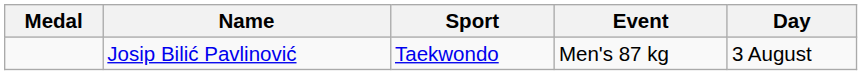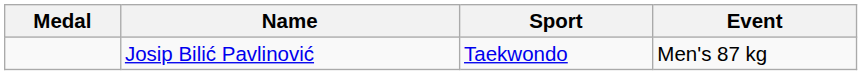- column: Day | 3 August
